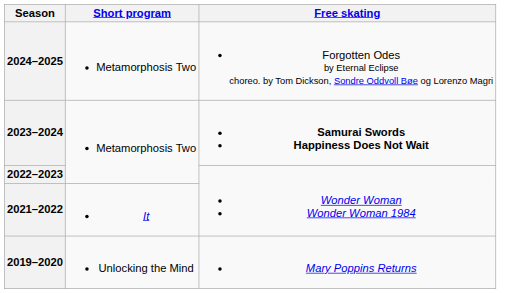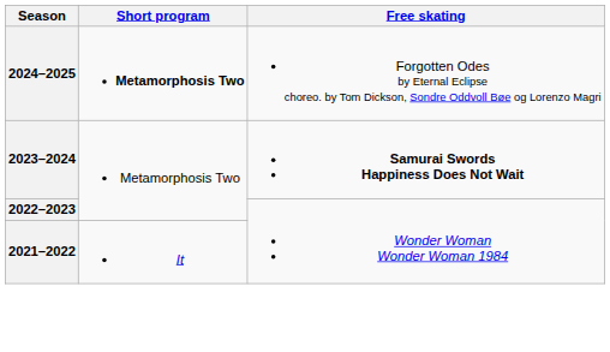2024–2025 | Short program: normal -> bold
- row: 2019–2020 | Unlocking the Mind | Mary Poppins Returns
